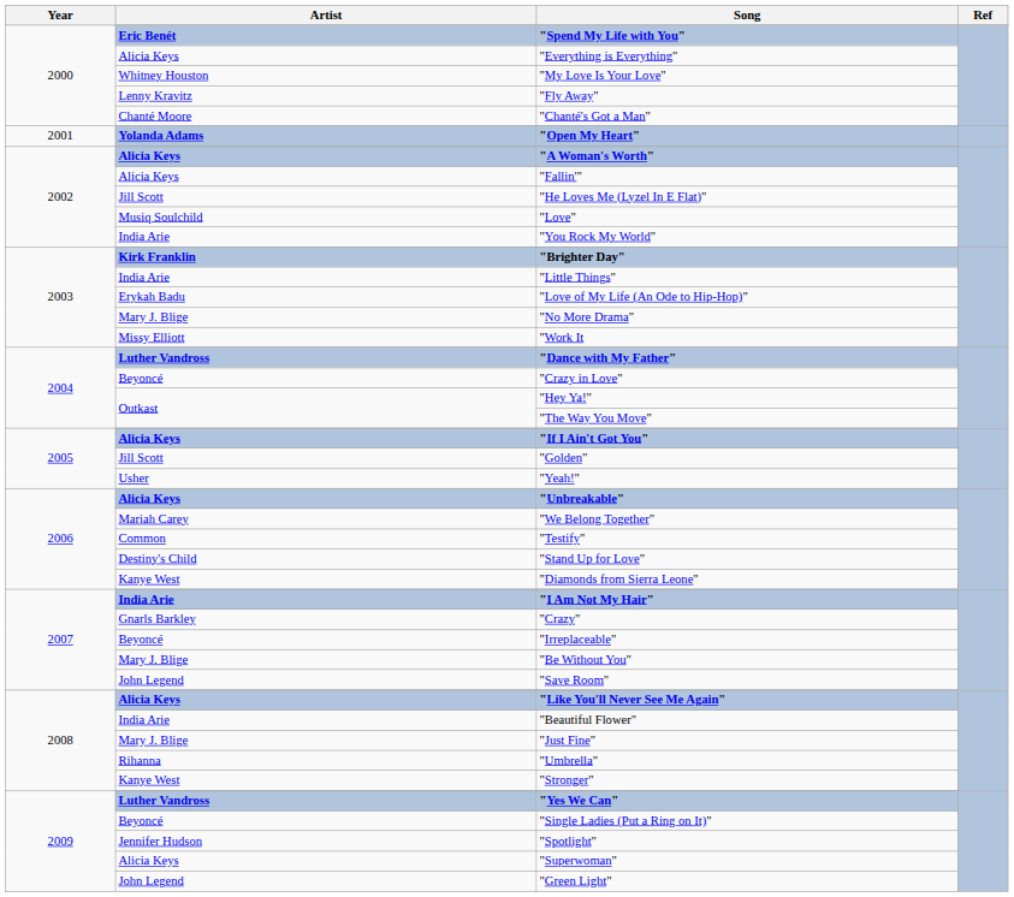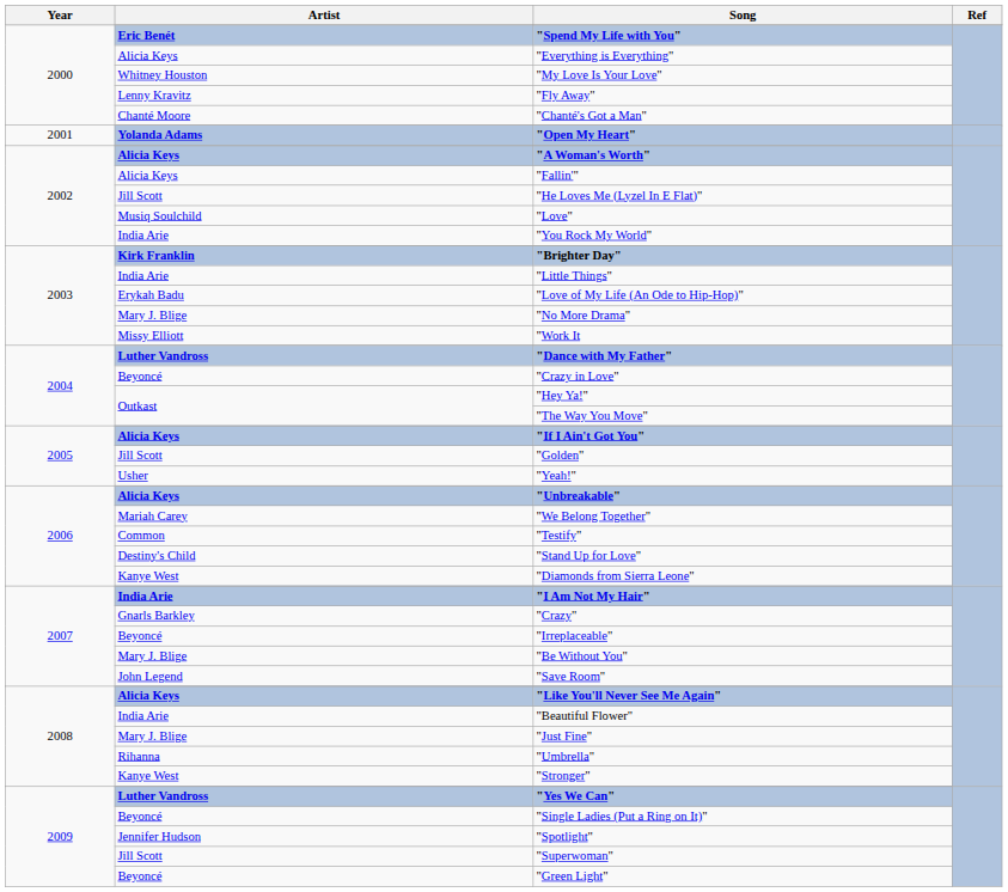"Superwoman" | Artist: Alicia Keys -> Jill Scott
"Green Light" | Artist: John Legend -> Beyoncé
